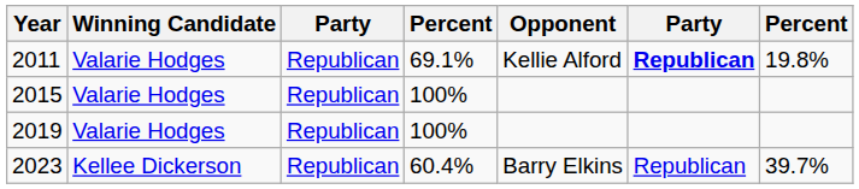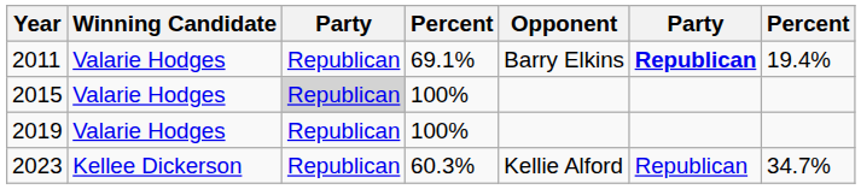2011 | Opponent: Kellie Alford -> Barry Elkins
2011 | column 7: 19.8% -> 19.4%
2015 | column 3: no background -> lightgrey background
2023 | column 4: 60.4% -> 60.3%
2023 | Opponent: Barry Elkins -> Kellie Alford
2023 | column 7: 39.7% -> 34.7%
